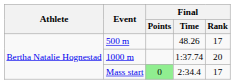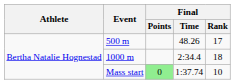1000 m | Final / Time: 1:37.74 -> 2:34.4
1000 m | Final / Rank: 20 -> 18
Mass start | Final / Time: 2:34.4 -> 1:37.74
Mass start | Final / Rank: 17 -> 10
